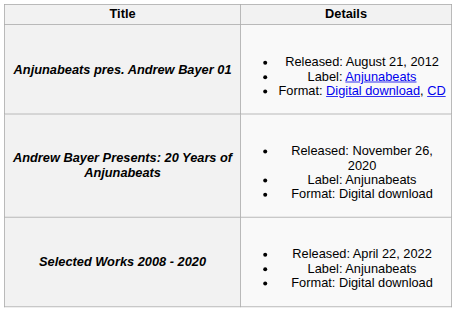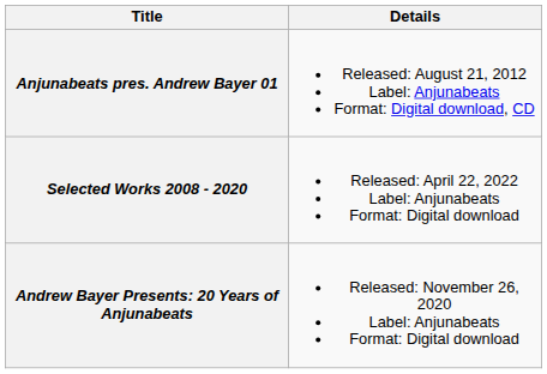rows swapped: Andrew Bayer Presents: 20 Years of Anjunabeats <-> Selected Works 2008 - 2020
